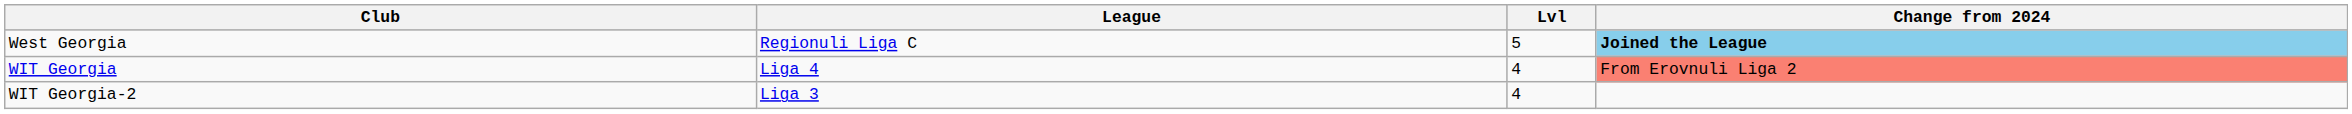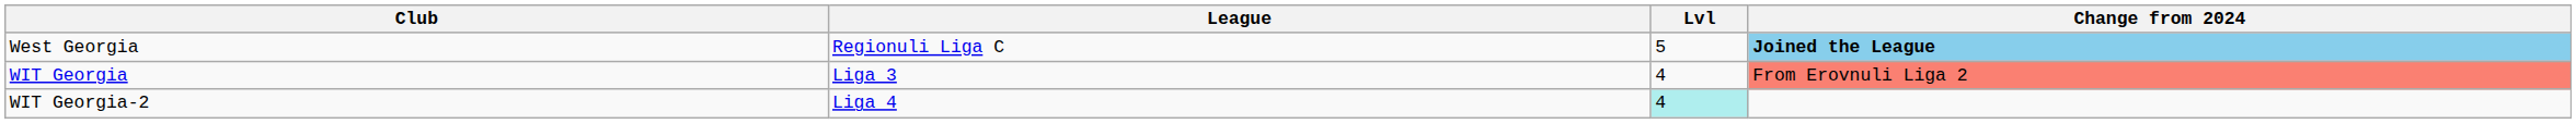WIT Georgia | League: Liga 4 -> Liga 3
WIT Georgia-2 | League: Liga 3 -> Liga 4
WIT Georgia-2 | Lvl: no background -> paleturquoise background
